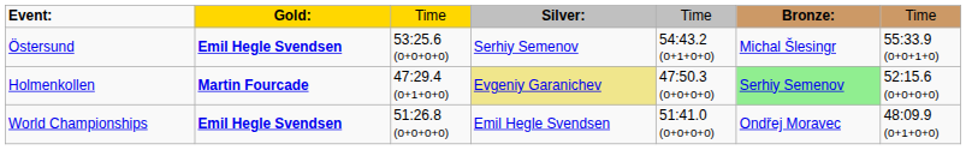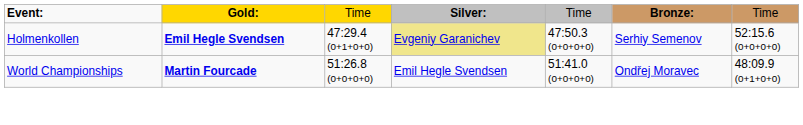- row: Östersund | Emil Hegle Svendsen | 53:25.6 (0+0+0+0) | Serhiy Semenov | 54:43.2 (0+1+0+0) | Michal Šlesingr | 55:33.9 (0+0+1+0)
Holmenkollen | column 2: Martin Fourcade -> Emil Hegle Svendsen
Holmenkollen | column 6: lightgreen background -> no background
World Championships | column 2: Emil Hegle Svendsen -> Martin Fourcade
